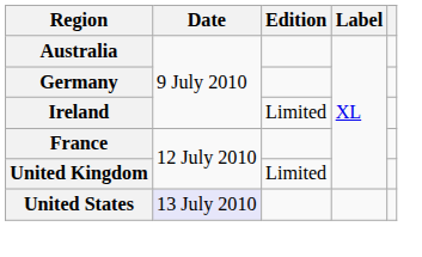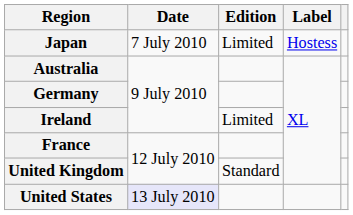+ row: Japan | 7 July 2010 | Limited | Hostess
United Kingdom | Edition: Limited -> Standard
